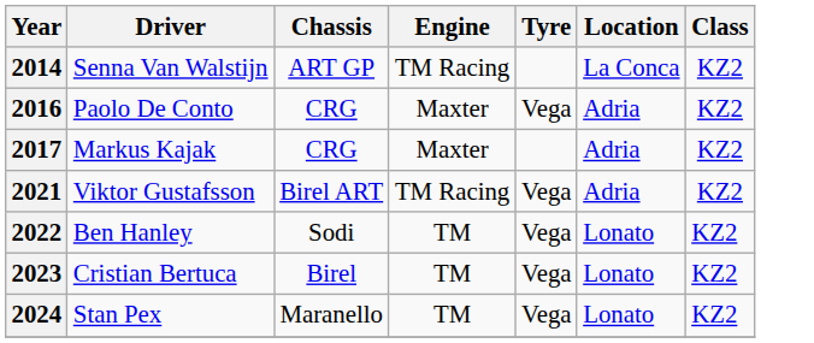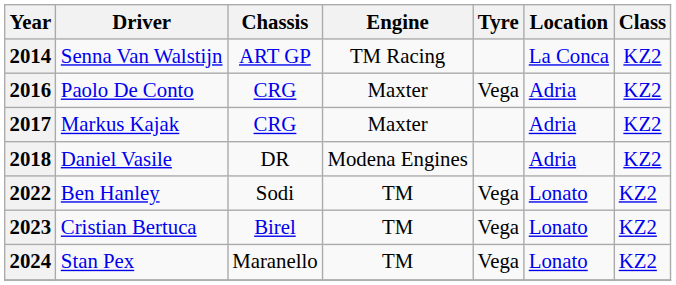+ row: 2018 | Daniel Vasile | DR | Modena Engines | Adria | KZ2
- row: 2021 | Viktor Gustafsson | Birel ART | TM Racing | Vega | Adria | KZ2
